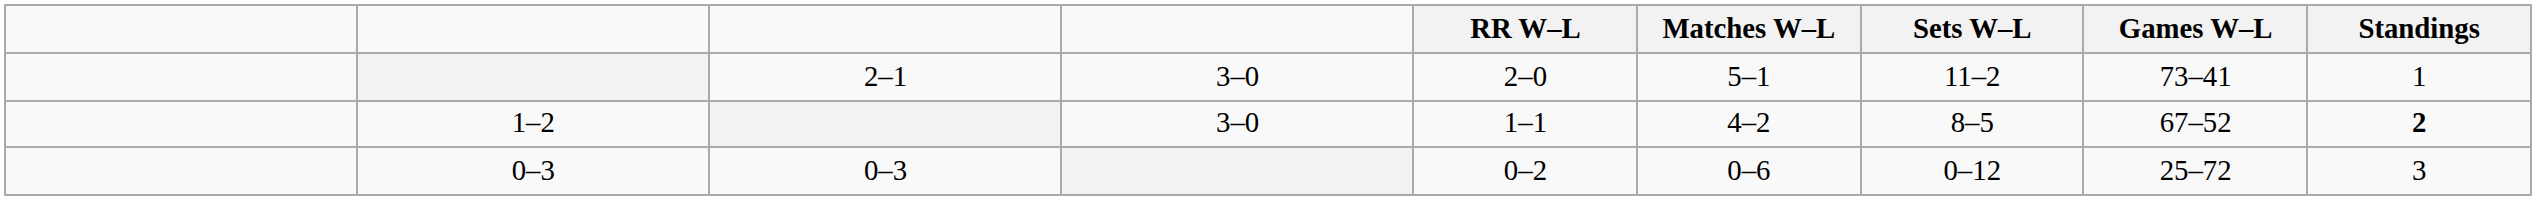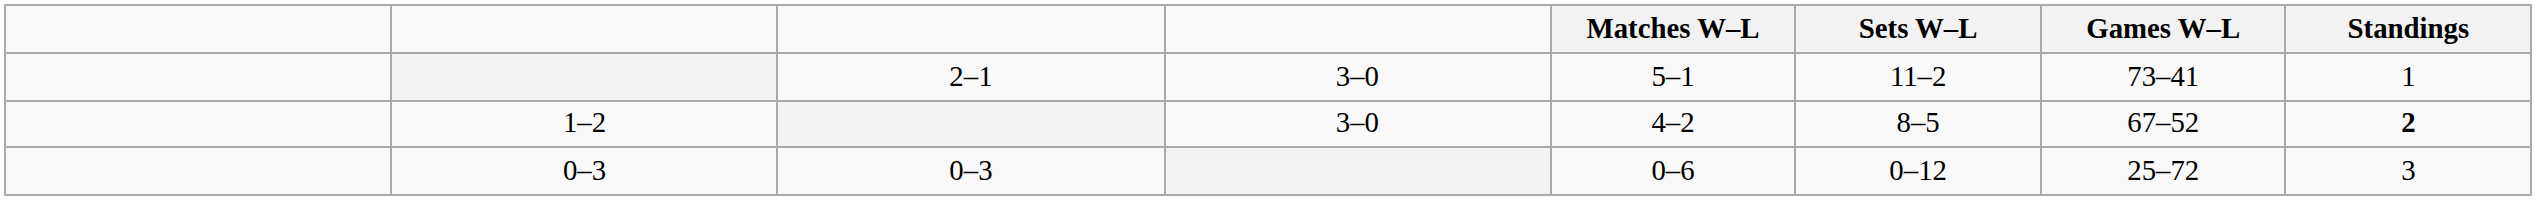- column: RR W–L | 2–0 | 1–1 | 0–2
